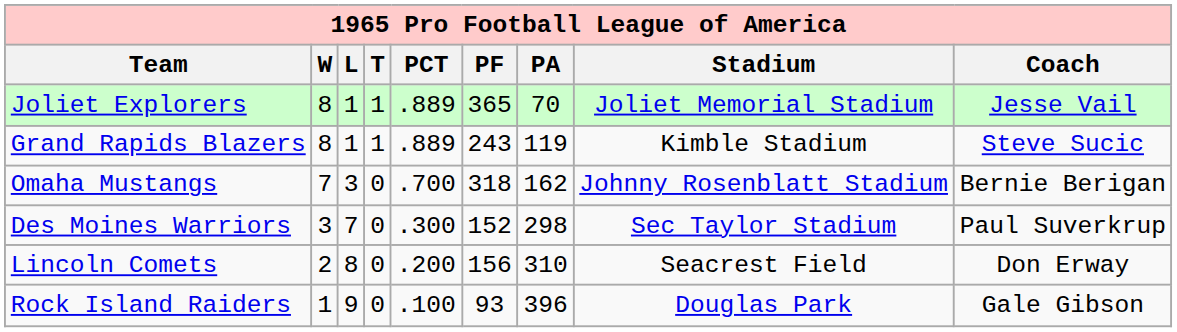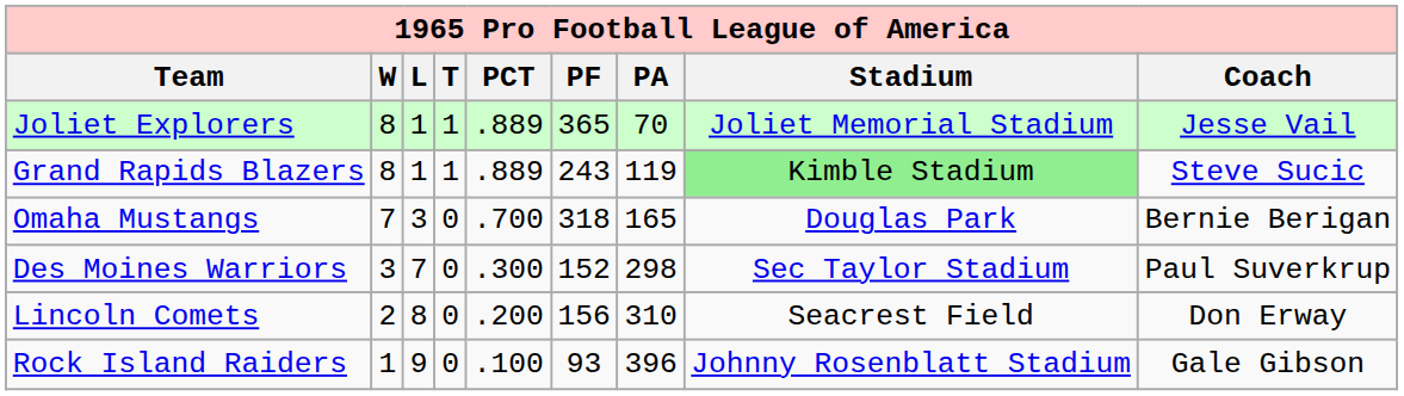Grand Rapids Blazers | Stadium: no background -> lightgreen background
Omaha Mustangs | PA: 162 -> 165
Omaha Mustangs | Stadium: Johnny Rosenblatt Stadium -> Douglas Park
Rock Island Raiders | Stadium: Douglas Park -> Johnny Rosenblatt Stadium
